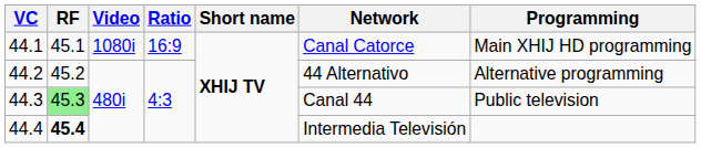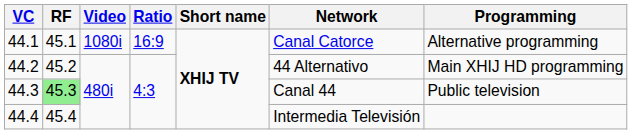44.1 | Programming: Main XHIJ HD programming -> Alternative programming
44.2 | Programming: Alternative programming -> Main XHIJ HD programming
44.4 | RF: bold -> normal
